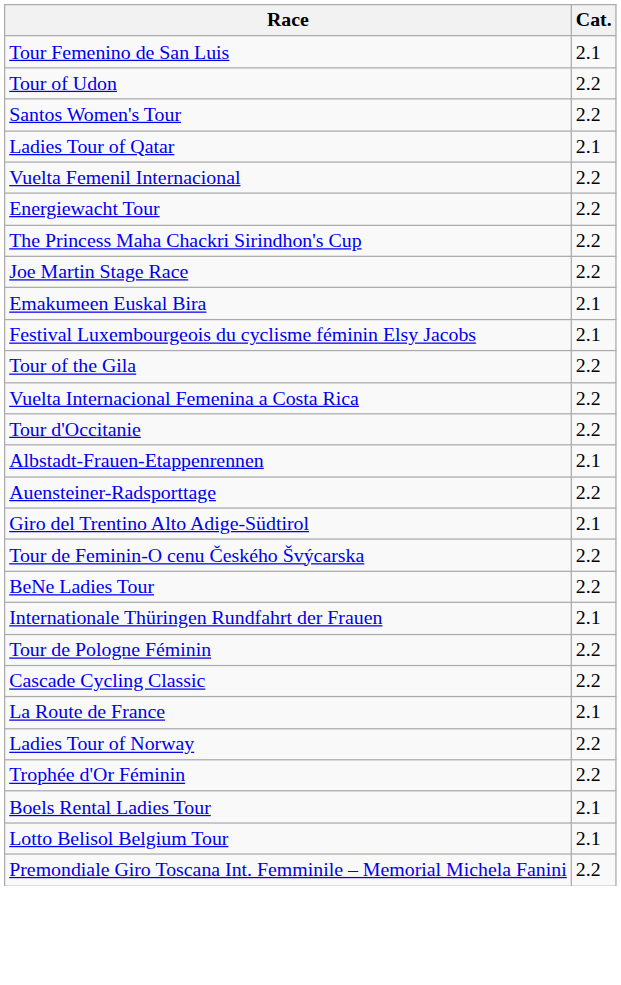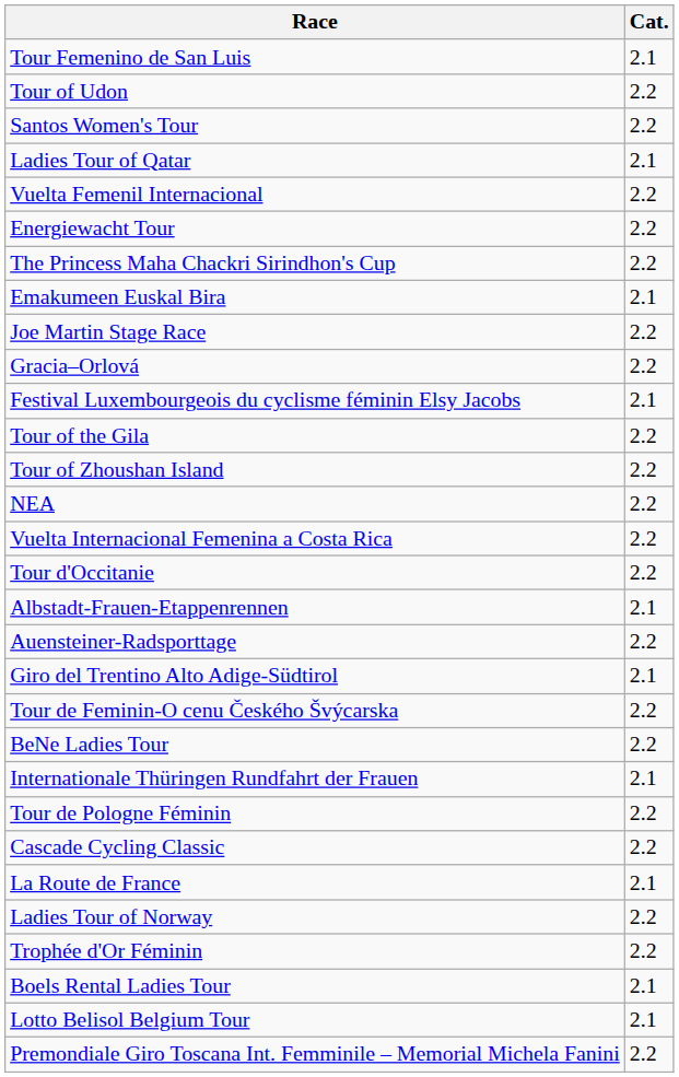rows swapped: Emakumeen Euskal Bira <-> Joe Martin Stage Race
+ row: Gracia–Orlová | 2.2
+ row: Tour of Zhoushan Island | 2.2
+ row: NEA | 2.2
